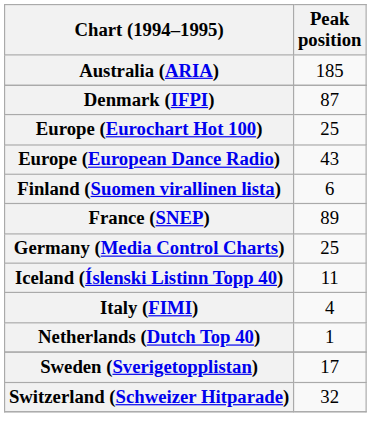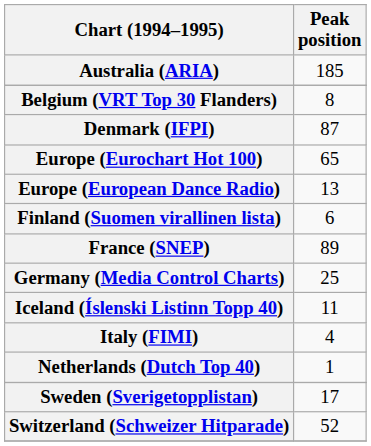+ row: Belgium (VRT Top 30 Flanders) | 8
Europe (Eurochart Hot 100) | Peak position: 25 -> 65
Europe (European Dance Radio) | Peak position: 43 -> 13
Switzerland (Schweizer Hitparade) | Peak position: 32 -> 52
